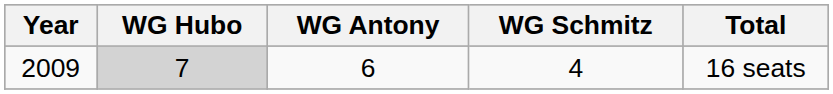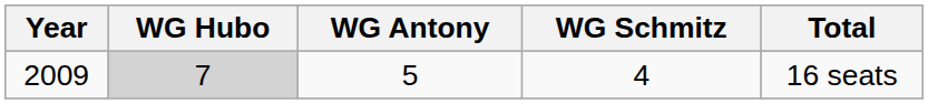2009 | WG Antony: 6 -> 5
